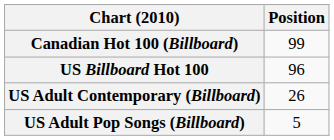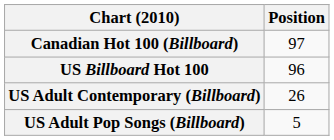Canadian Hot 100 (Billboard) | Position: 99 -> 97
